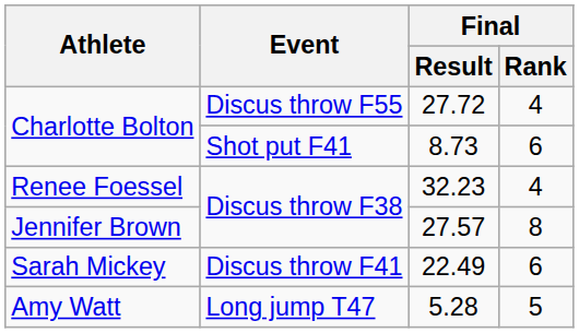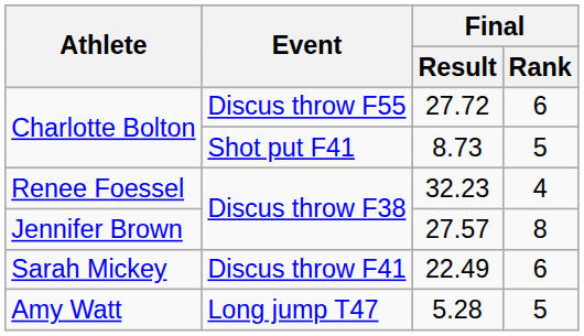27.72 | Final / Rank: 4 -> 6
8.73 | Final / Rank: 6 -> 5
